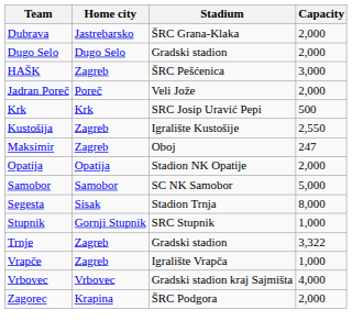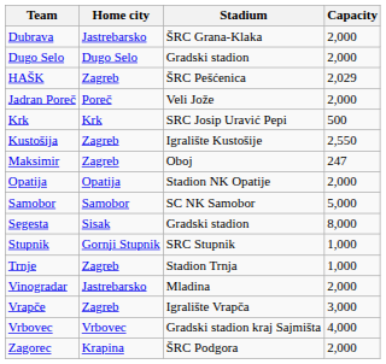HAŠK | Capacity: 3,000 -> 2,029
Segesta | Stadium: Stadion Trnja -> Gradski stadion
Trnje | Stadium: Gradski stadion -> Stadion Trnja
Trnje | Capacity: 3,322 -> 1,000
+ row: Vinogradar | Jastrebarsko | Mladina | 2,000
Vrapče | Capacity: 1,000 -> 3,000
